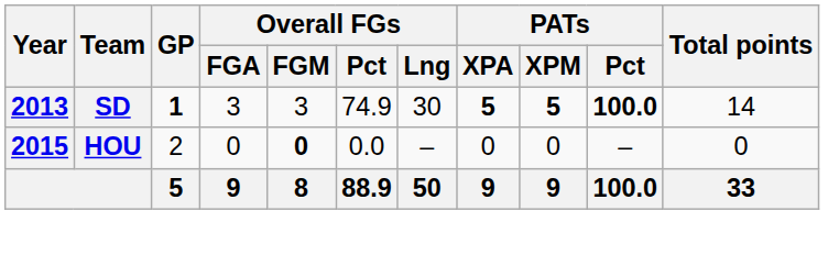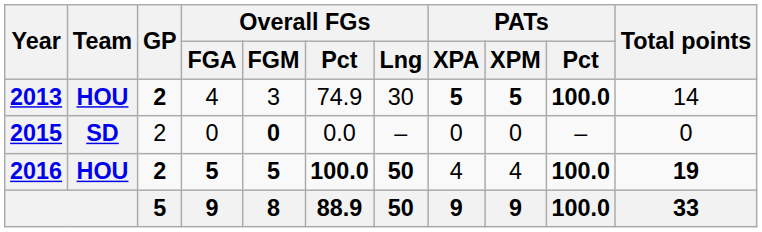2013 | Team: SD -> HOU
2013 | GP: 1 -> 2
2013 | Overall FGs / FGA: 3 -> 4
2015 | Team: HOU -> SD
+ row: 2016 | HOU | 2 | 5 | 5 | 100.0 | 50 | 4 | 4 | 100.0 | 19
